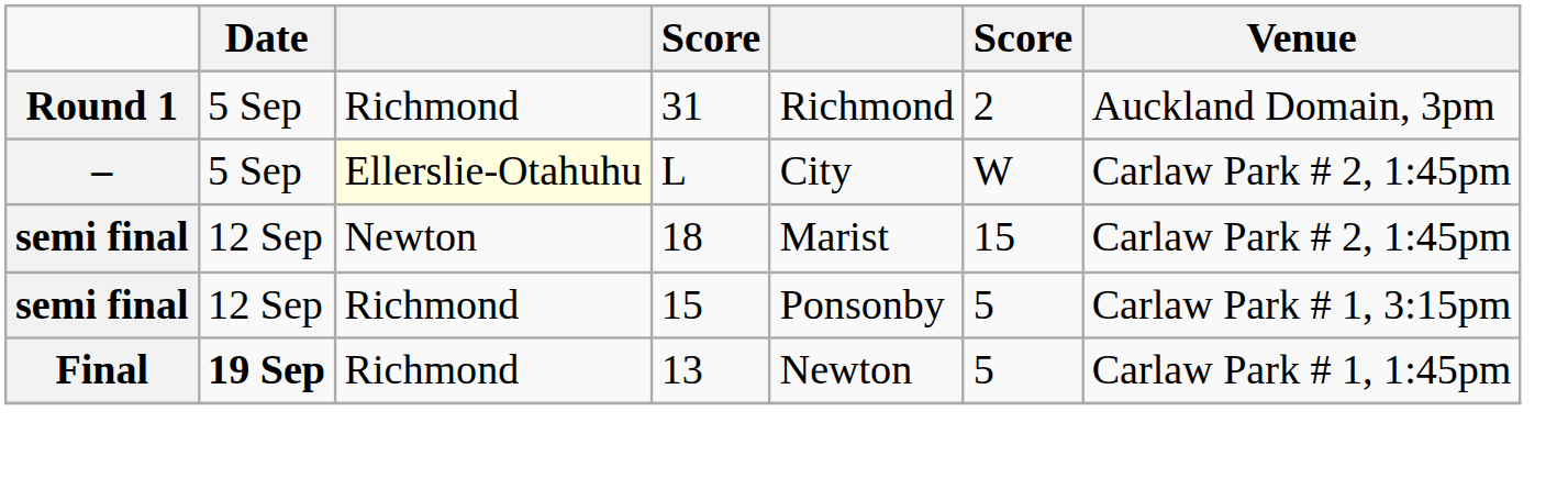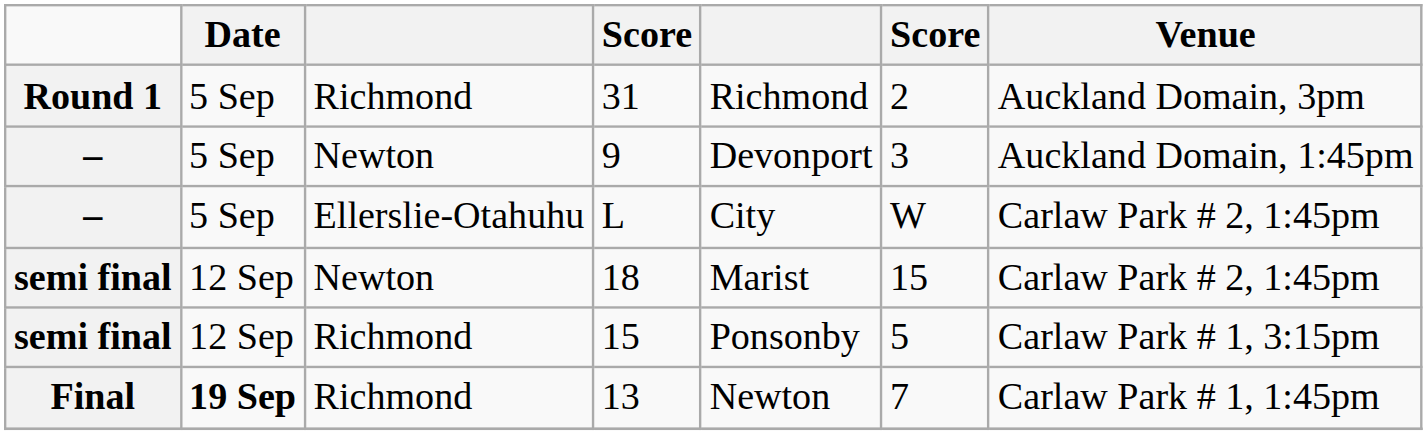+ row: – | 5 Sep | Newton | 9 | Devonport | 3 | Auckland Domain, 1:45pm
L | column 3: lightyellow background -> no background
13 | column 6: 5 -> 7
